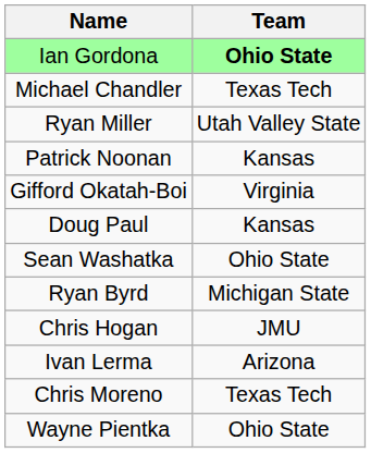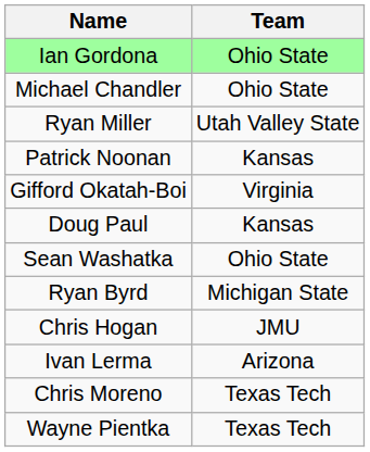Ian Gordona | Team: bold -> normal
Michael Chandler | Team: Texas Tech -> Ohio State
Wayne Pientka | Team: Ohio State -> Texas Tech
